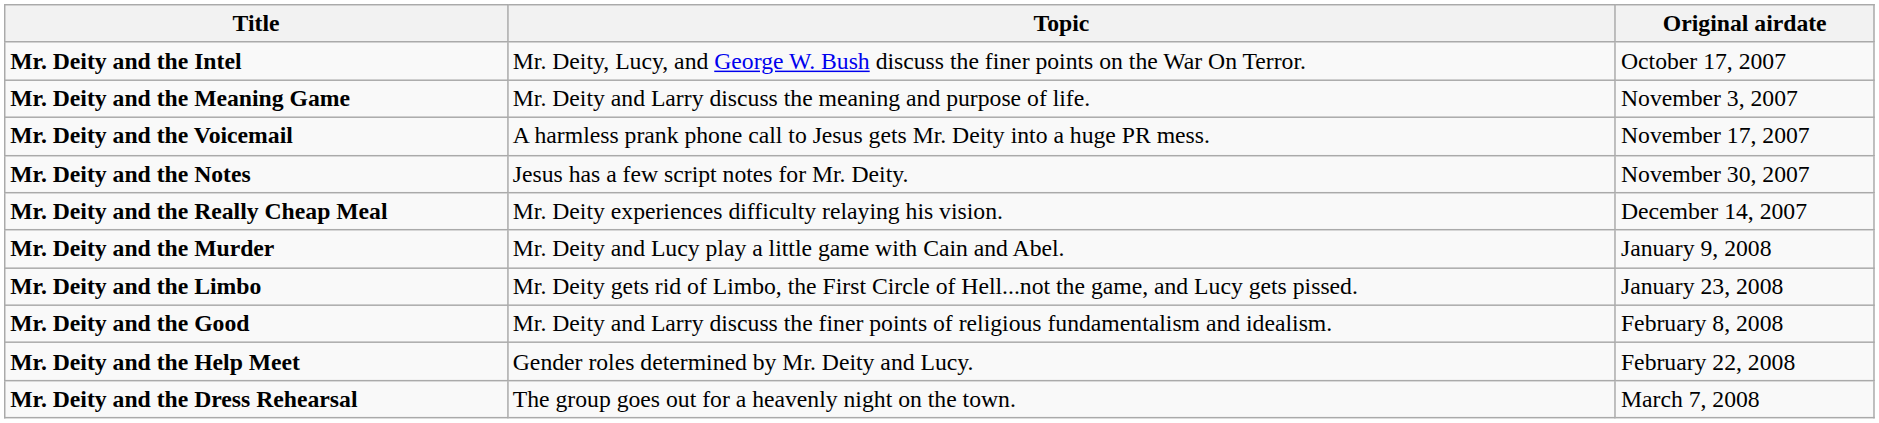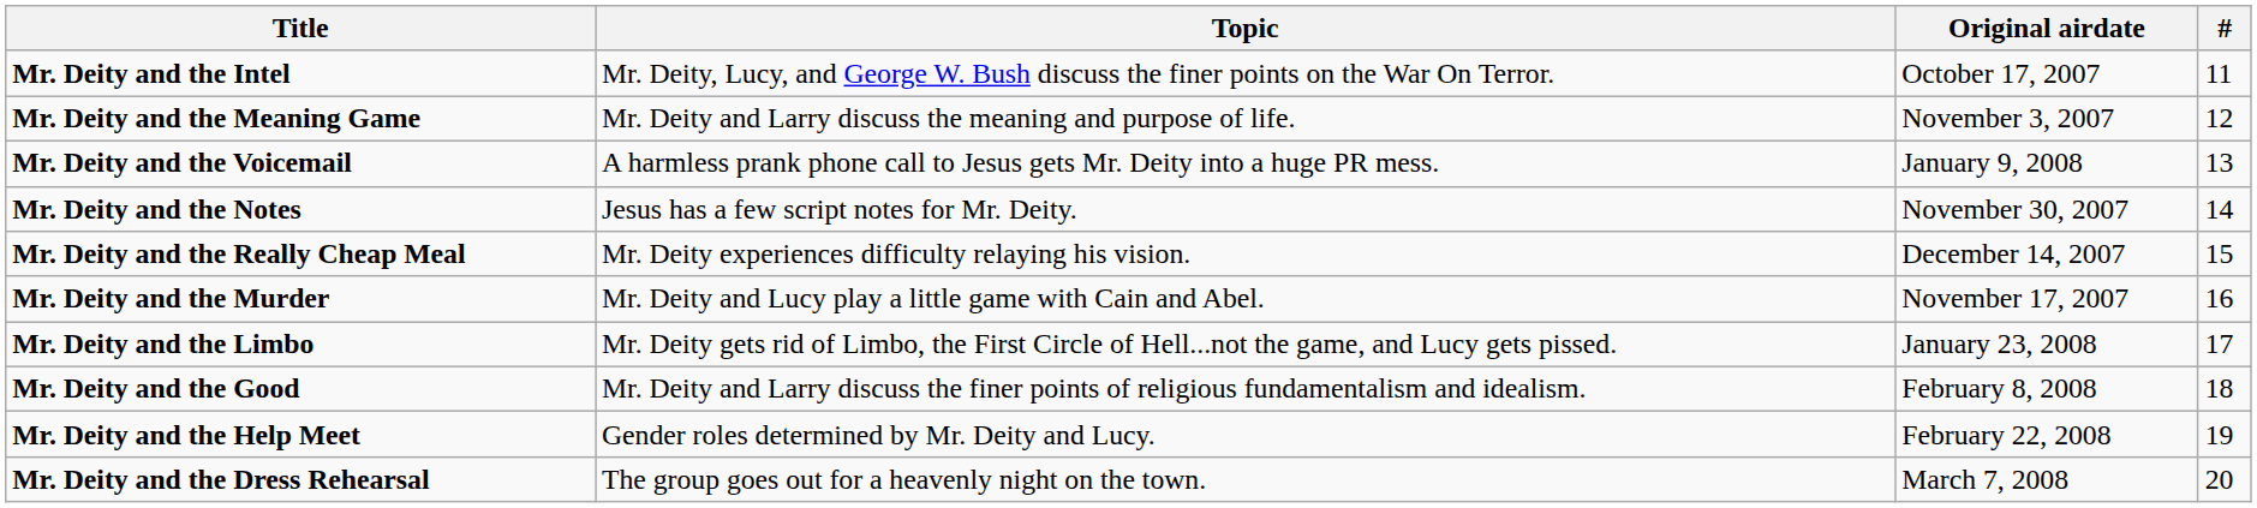+ column: # | 11 | 12 | 13 | 14 | 15 | 16 | 17 | 18 | 19 | 20
Mr. Deity and the Voicemail | Original airdate: November 17, 2007 -> January 9, 2008
Mr. Deity and the Murder | Original airdate: January 9, 2008 -> November 17, 2007
